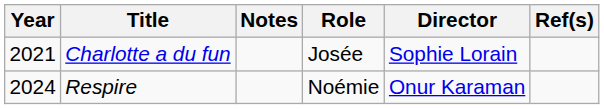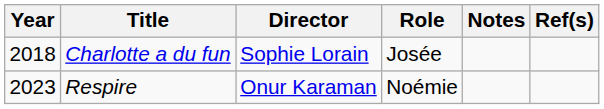columns swapped: Director <-> Notes
Charlotte a du fun | Year: 2021 -> 2018
Respire | Year: 2024 -> 2023
